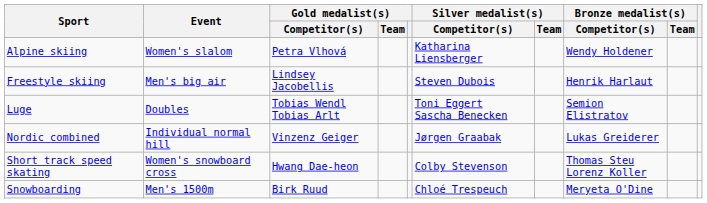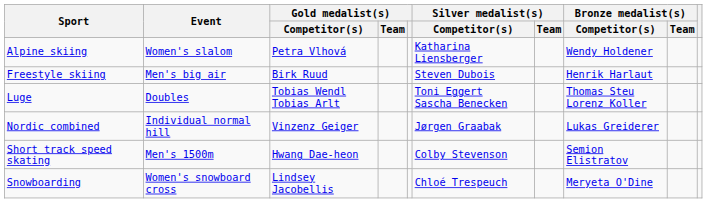Freestyle skiing | Gold medalist(s) / Competitor(s): Lindsey Jacobellis -> Birk Ruud
Luge | Bronze medalist(s) / Competitor(s): Semion Elistratov -> Thomas Steu Lorenz Koller
Short track speed skating | Event: Women's snowboard cross -> Men's 1500m
Short track speed skating | Bronze medalist(s) / Competitor(s): Thomas Steu Lorenz Koller -> Semion Elistratov
Snowboarding | Event: Men's 1500m -> Women's snowboard cross
Snowboarding | Gold medalist(s) / Competitor(s): Birk Ruud -> Lindsey Jacobellis
